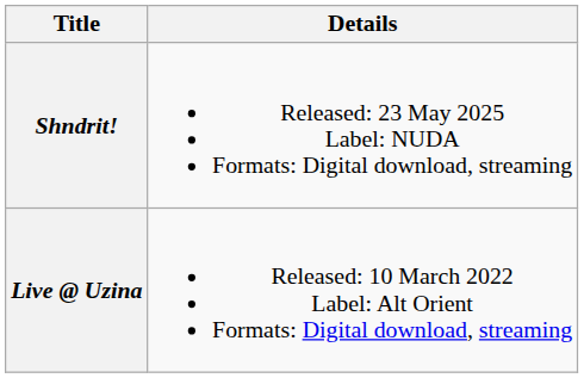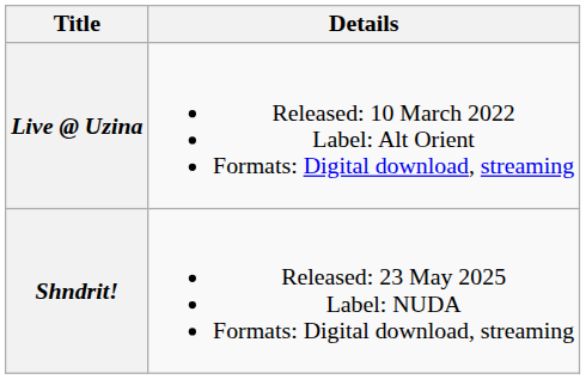rows swapped: Live @ Uzina <-> Shndrit!
